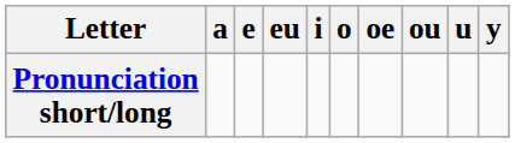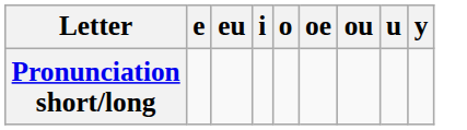- column: a
